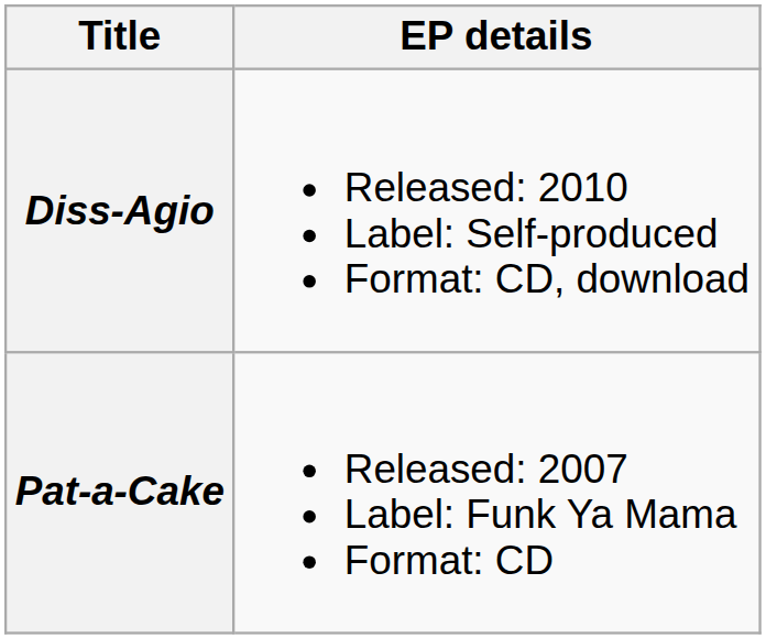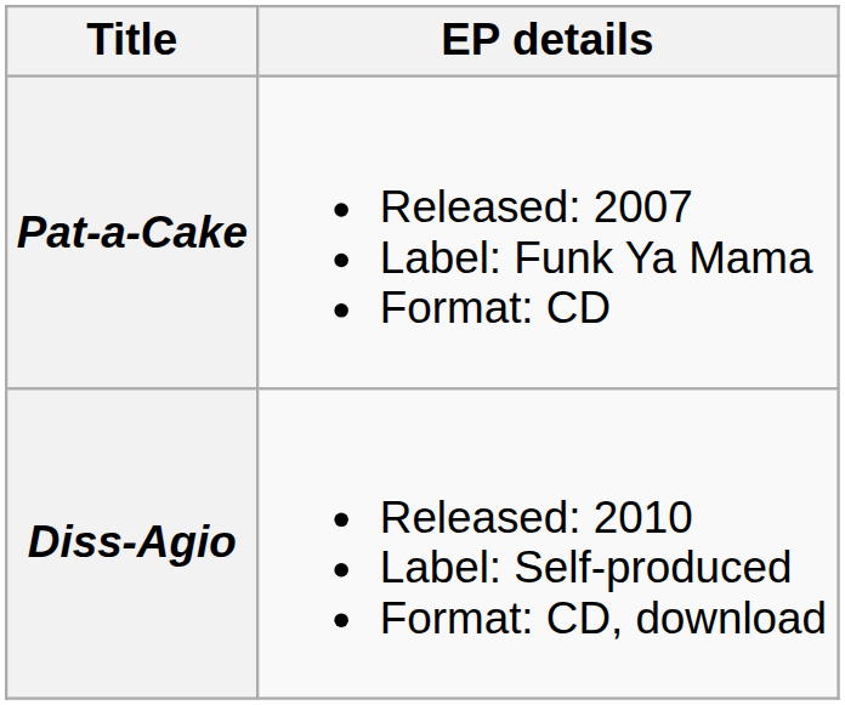rows swapped: Pat-a-Cake <-> Diss-Agio
